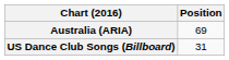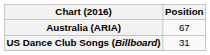Australia (ARIA) | Position: 69 -> 67
